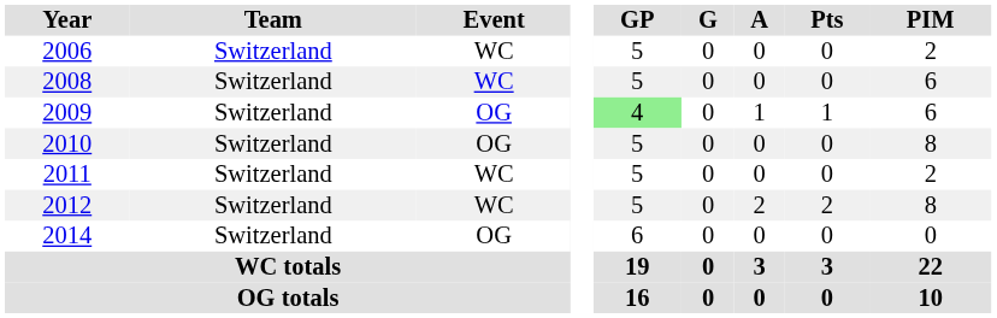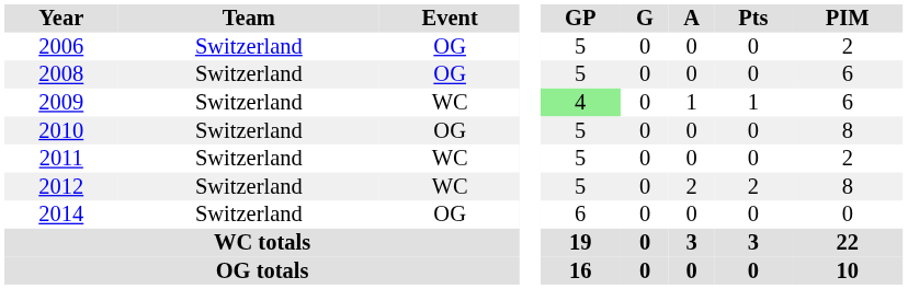2006 | Event: WC -> OG
2008 | Event: WC -> OG
2009 | Event: OG -> WC
